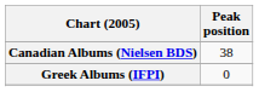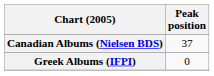Canadian Albums (Nielsen BDS) | Peak position: 38 -> 37
